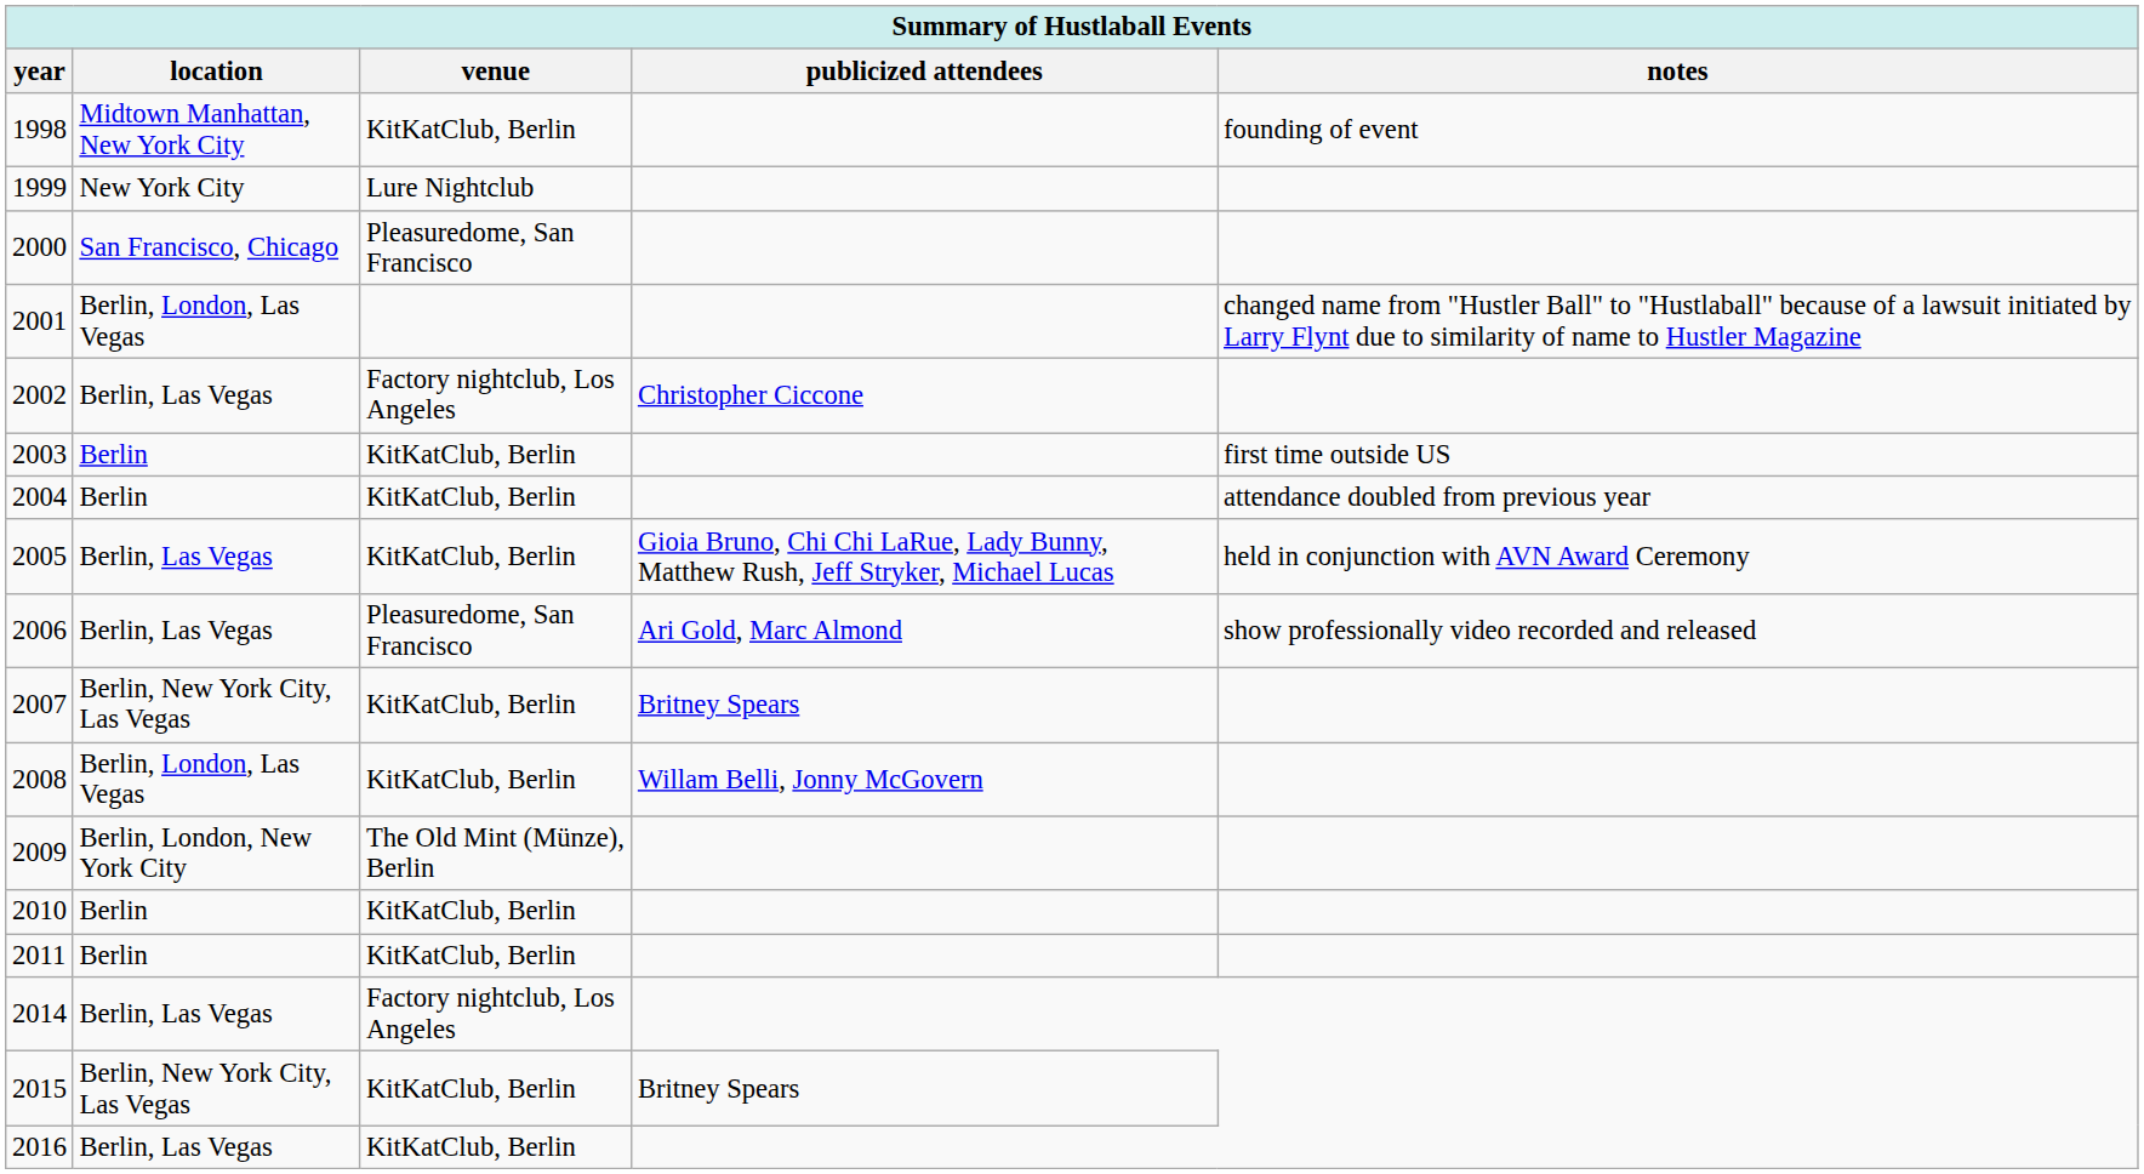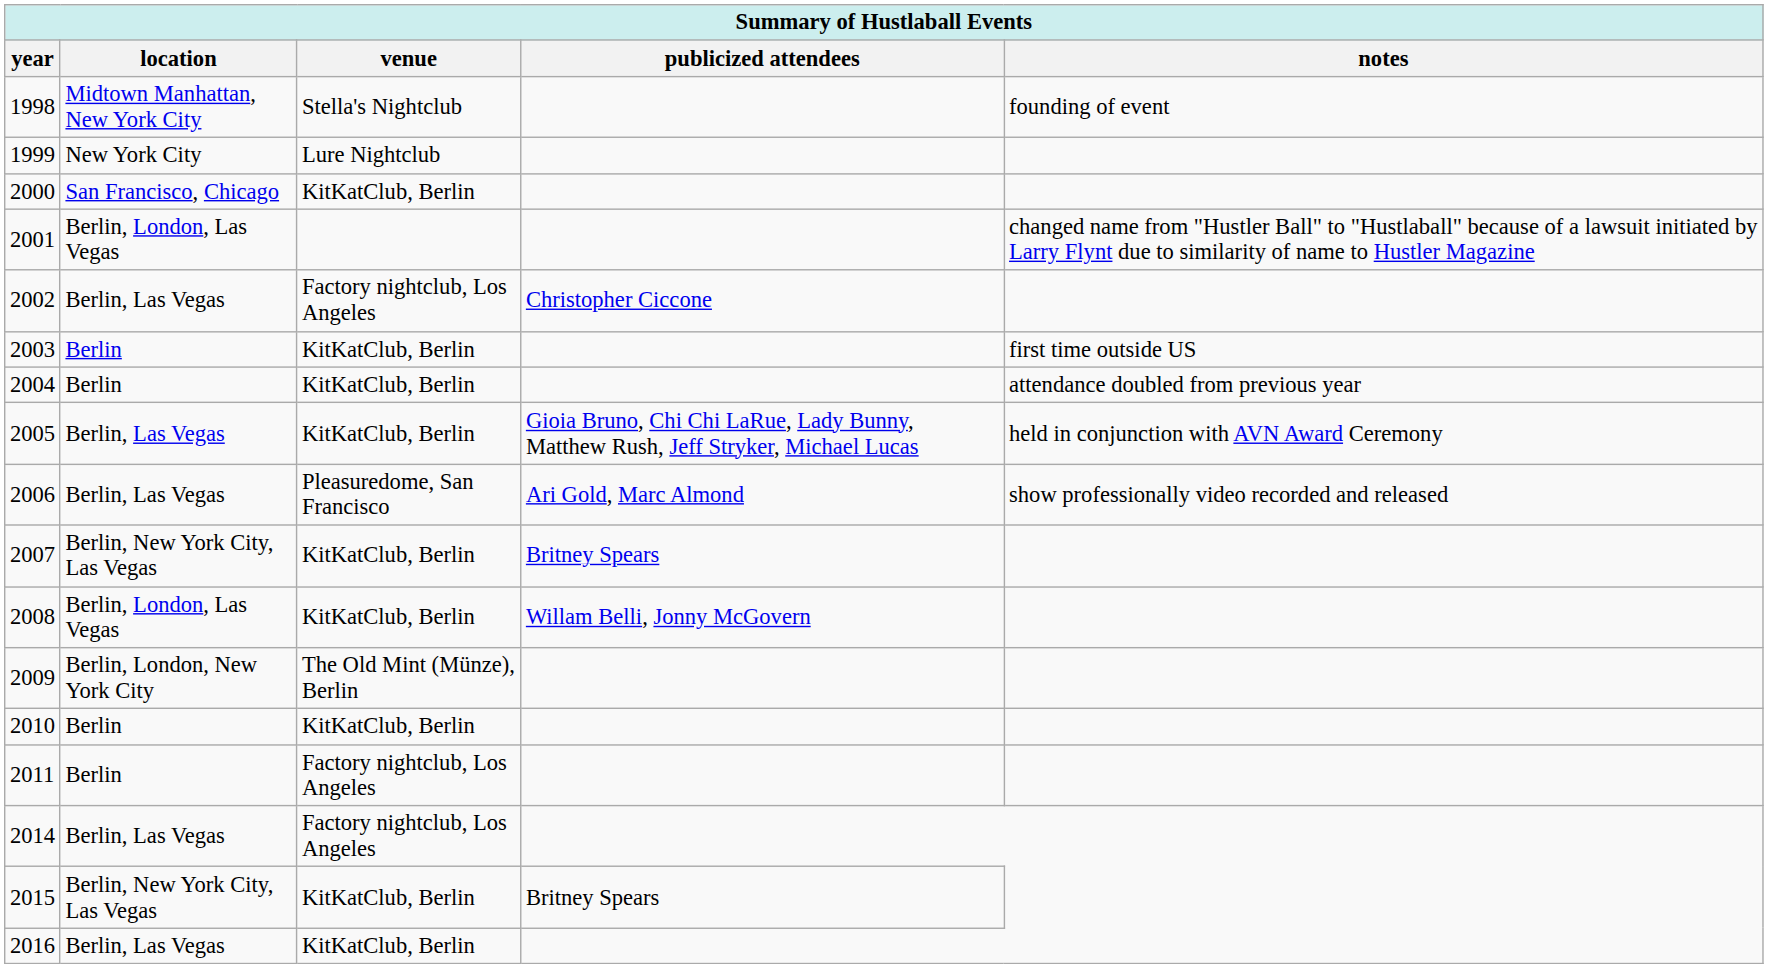1998 | venue: KitKatClub, Berlin -> Stella's Nightclub
2000 | venue: Pleasuredome, San Francisco -> KitKatClub, Berlin
2011 | venue: KitKatClub, Berlin -> Factory nightclub, Los Angeles
